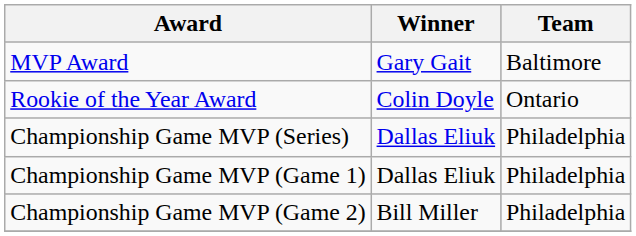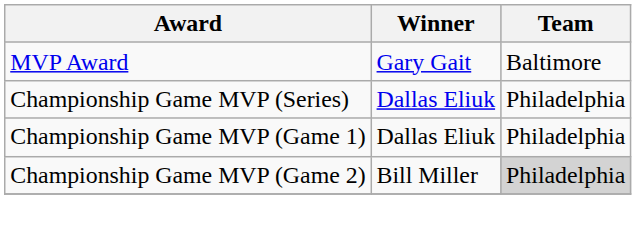- row: Rookie of the Year Award | Colin Doyle | Ontario
Championship Game MVP (Game 2) | Team: no background -> lightgrey background
